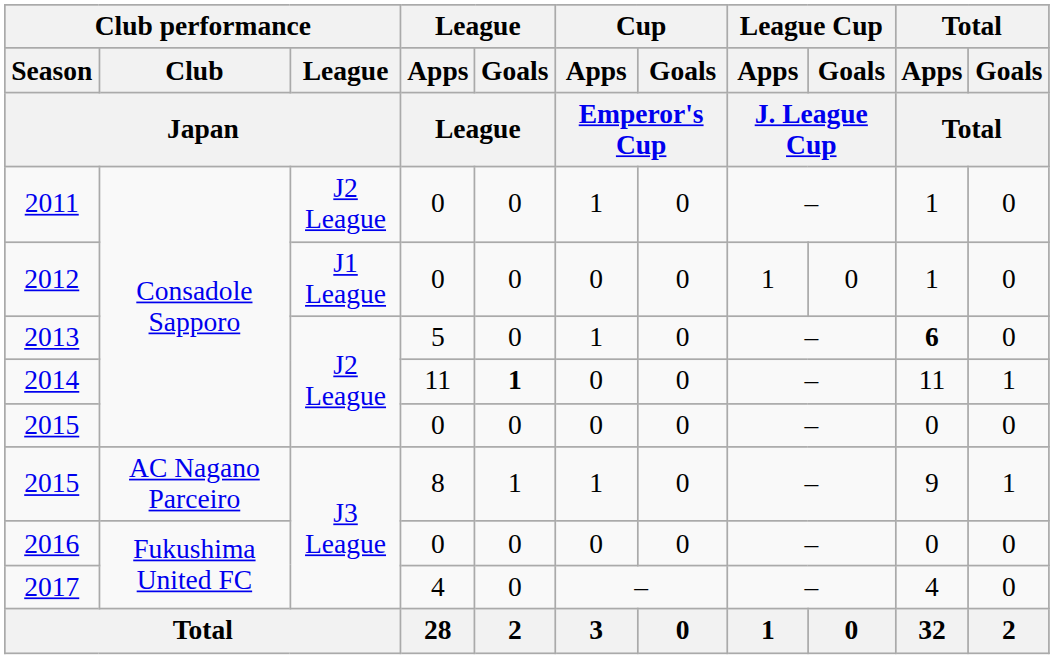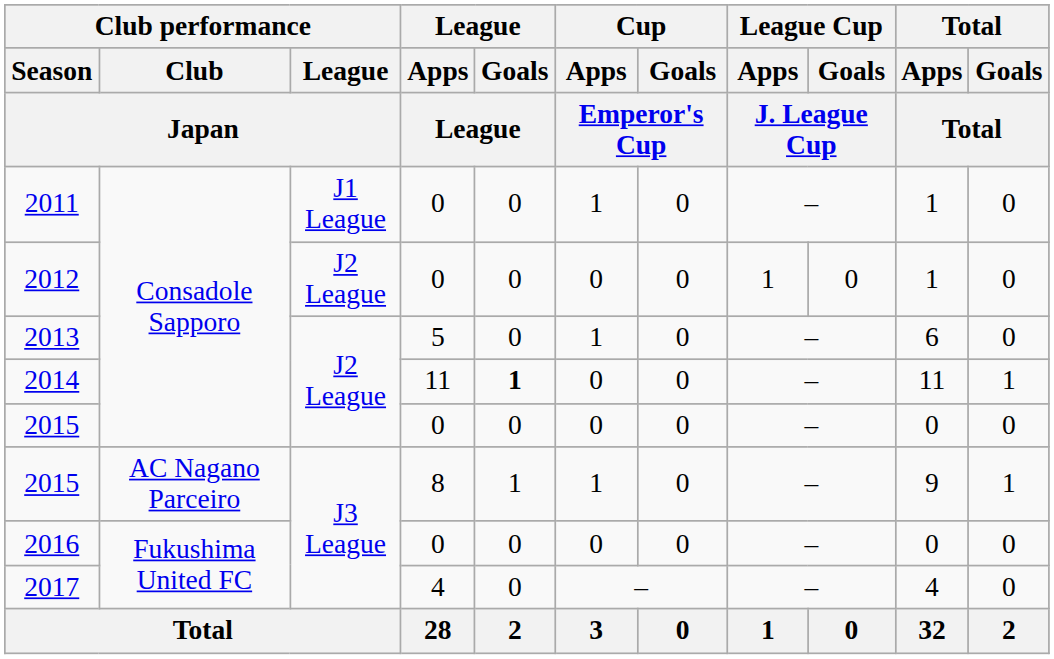2011 | Club performance / League / Japan: J2 League -> J1 League
2012 | Club performance / League / Japan: J1 League -> J2 League
2013 | Total / Apps / Total: bold -> normal
